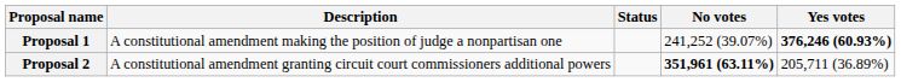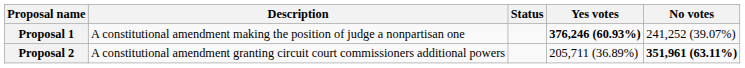columns swapped: Yes votes <-> No votes
